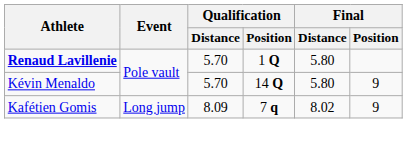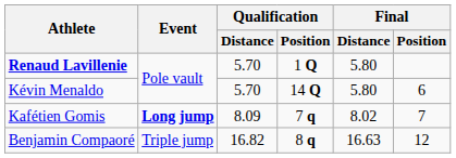Kévin Menaldo | Final / Position: 9 -> 6
Kafétien Gomis | Event: normal -> bold
Kafétien Gomis | Final / Position: 9 -> 7
+ row: Benjamin Compaoré | Triple jump | 16.82 | 8 q | 16.63 | 12
